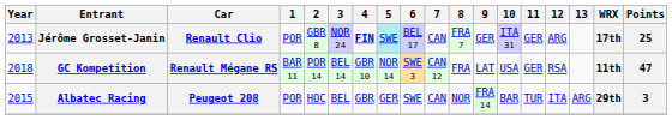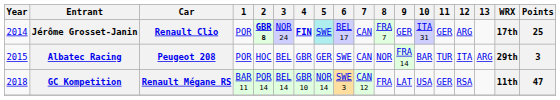Jérôme Grosset-Janin | Year: 2013 -> 2014
Jérôme Grosset-Janin | 2: normal -> bold
rows swapped: Albatec Racing <-> GC Kompetition
